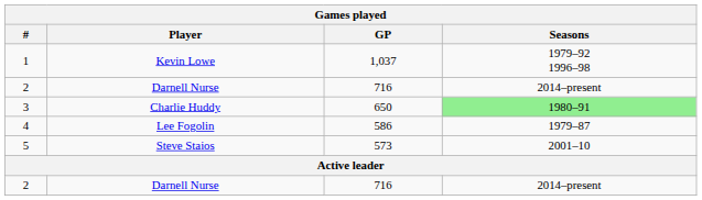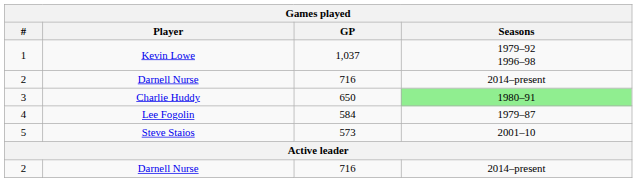4 | GP: 586 -> 584
